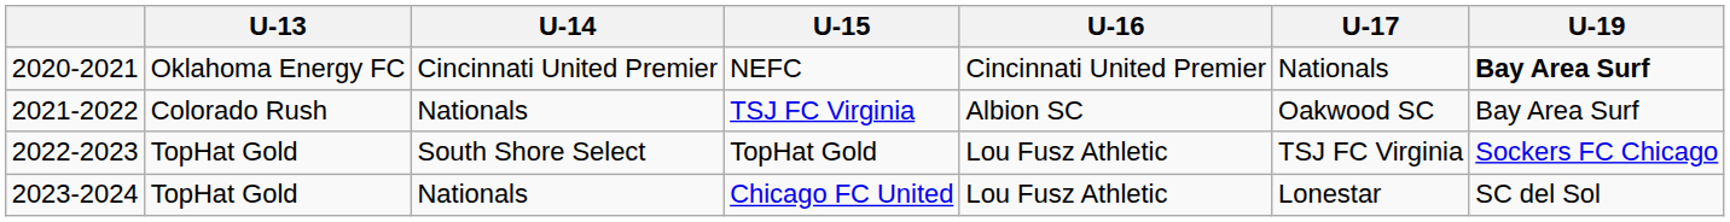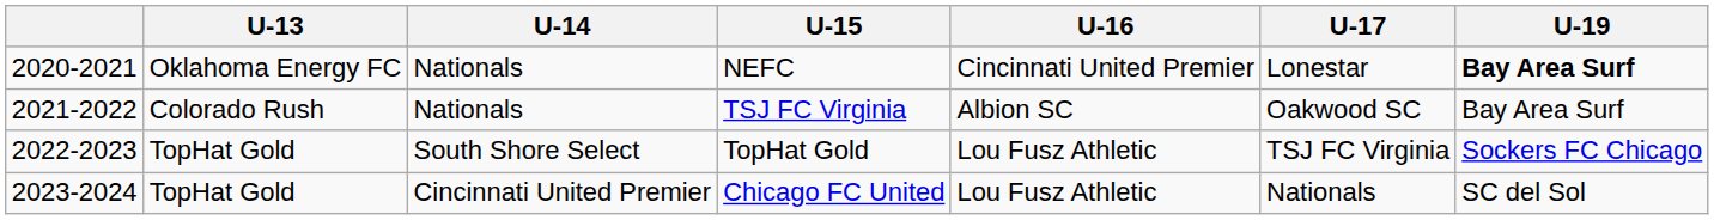NEFC | U-14: Cincinnati United Premier -> Nationals
NEFC | U-17: Nationals -> Lonestar
Chicago FC United | U-14: Nationals -> Cincinnati United Premier
Chicago FC United | U-17: Lonestar -> Nationals
